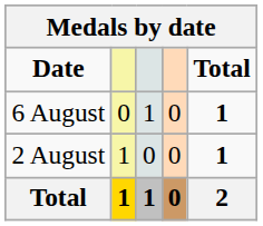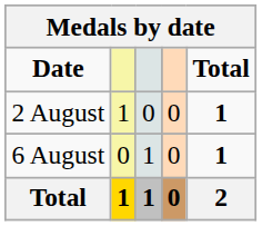rows swapped: 2 August <-> 6 August
